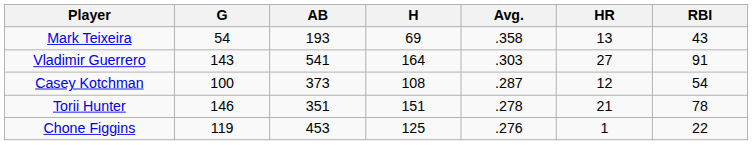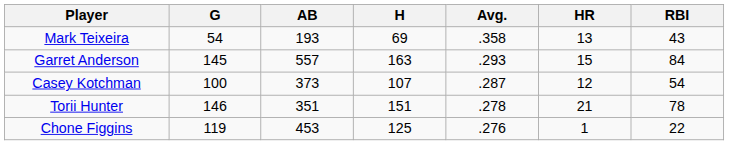- row: Vladimir Guerrero | 143 | 541 | 164 | .303 | 27 | 91
+ row: Garret Anderson | 145 | 557 | 163 | .293 | 15 | 84
Casey Kotchman | H: 108 -> 107
